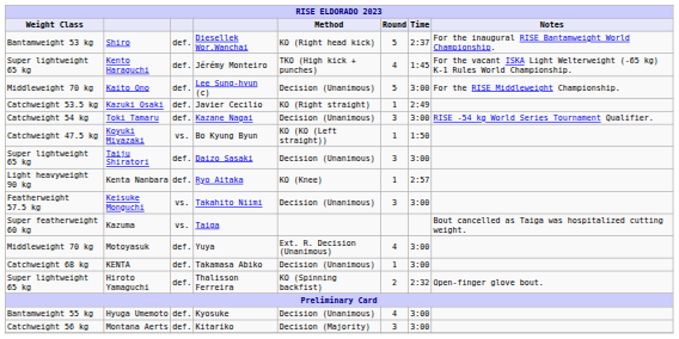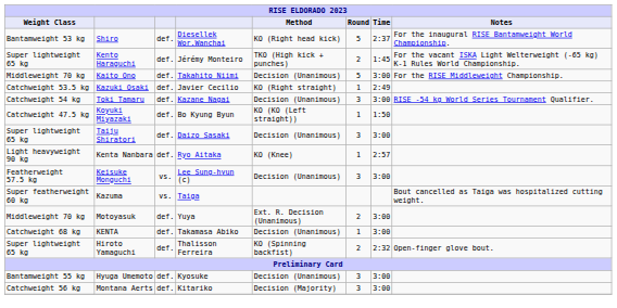Kento Haraguchi | Round: 4 -> 2
Kaito Ono | column 4: Lee Sung-hyun (c) -> Takahito Niimi
Koyuki Miyazaki | column 3: vs. -> def.
Keisuke Monguchi | column 4: Takahito Niimi -> Lee Sung-hyun (c)
Motoyasuk | Round: 4 -> 2
Hyuga Umemoto | Round: 4 -> 3
